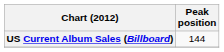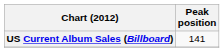US Current Album Sales (Billboard) | Peak position: 144 -> 141
